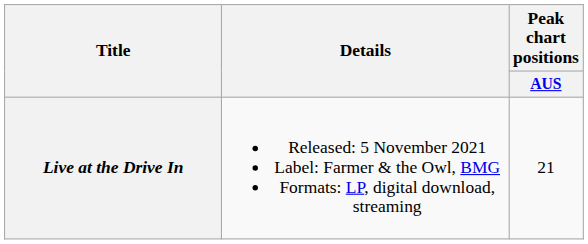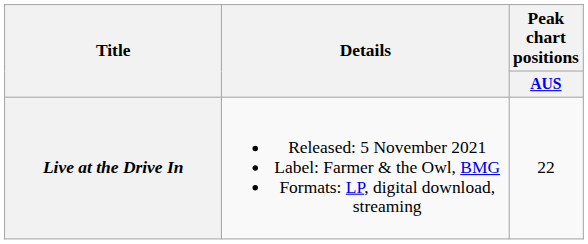Live at the Drive In | Peak chart positions / AUS: 21 -> 22
